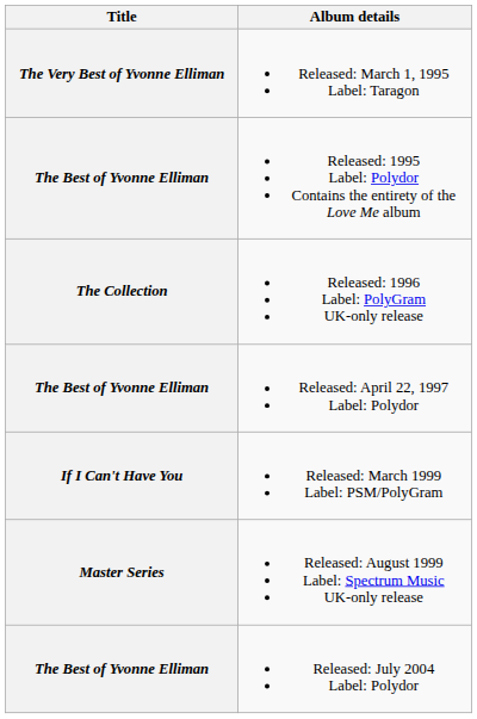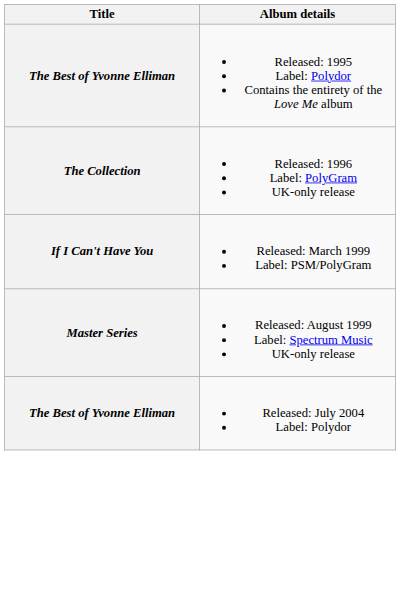- row: The Very Best of Yvonne Elliman | Released: March 1, 1995 Label: Taragon
- row: The Best of Yvonne Elliman | Released: April 22, 1997 Label: Polydor
